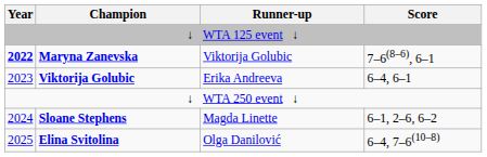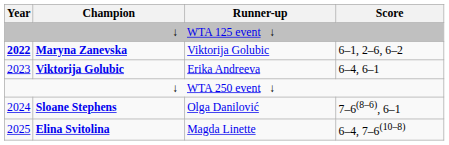Maryna Zanevska | Score: 7–6(8–6), 6–1 -> 6–1, 2–6, 6–2
Sloane Stephens | Runner-up: Magda Linette -> Olga Danilović
Sloane Stephens | Score: 6–1, 2–6, 6–2 -> 7–6(8–6), 6–1
Elina Svitolina | Runner-up: Olga Danilović -> Magda Linette
